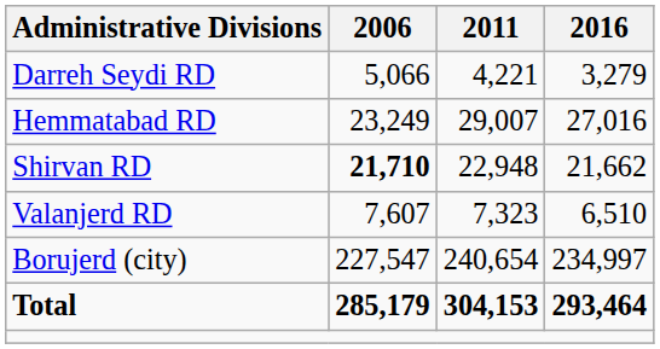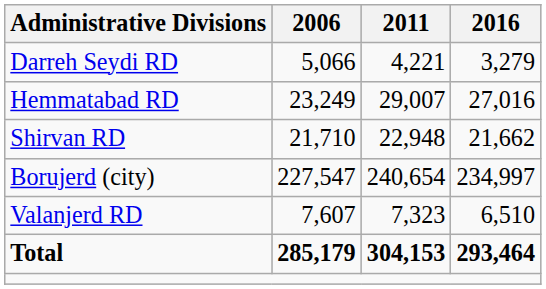Shirvan RD | 2006: bold -> normal
rows swapped: Valanjerd RD <-> Borujerd (city)
